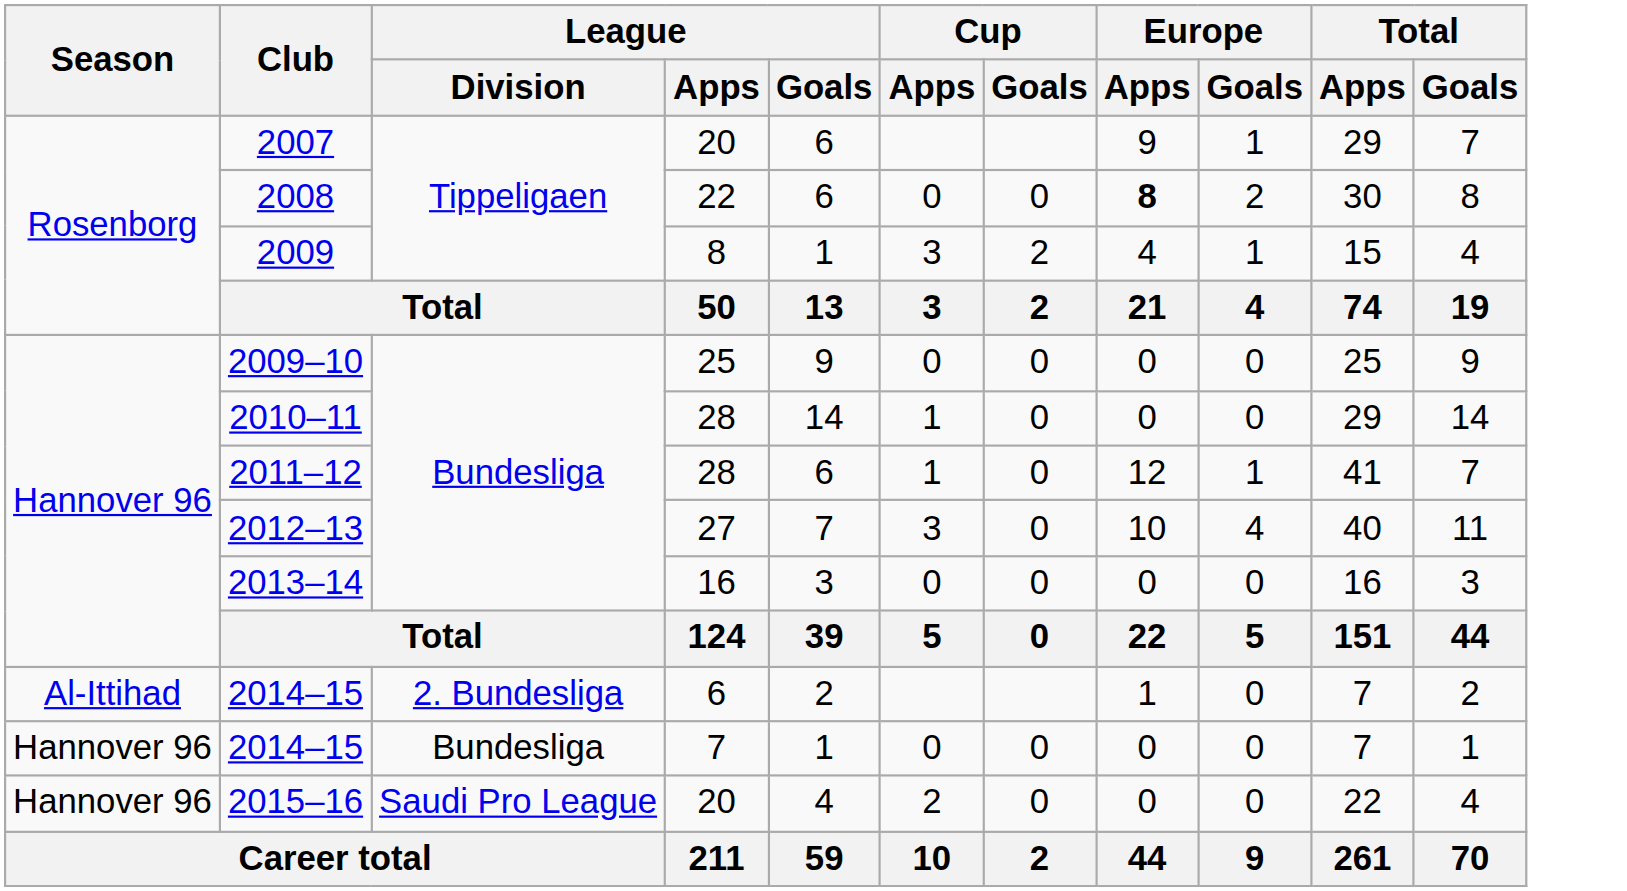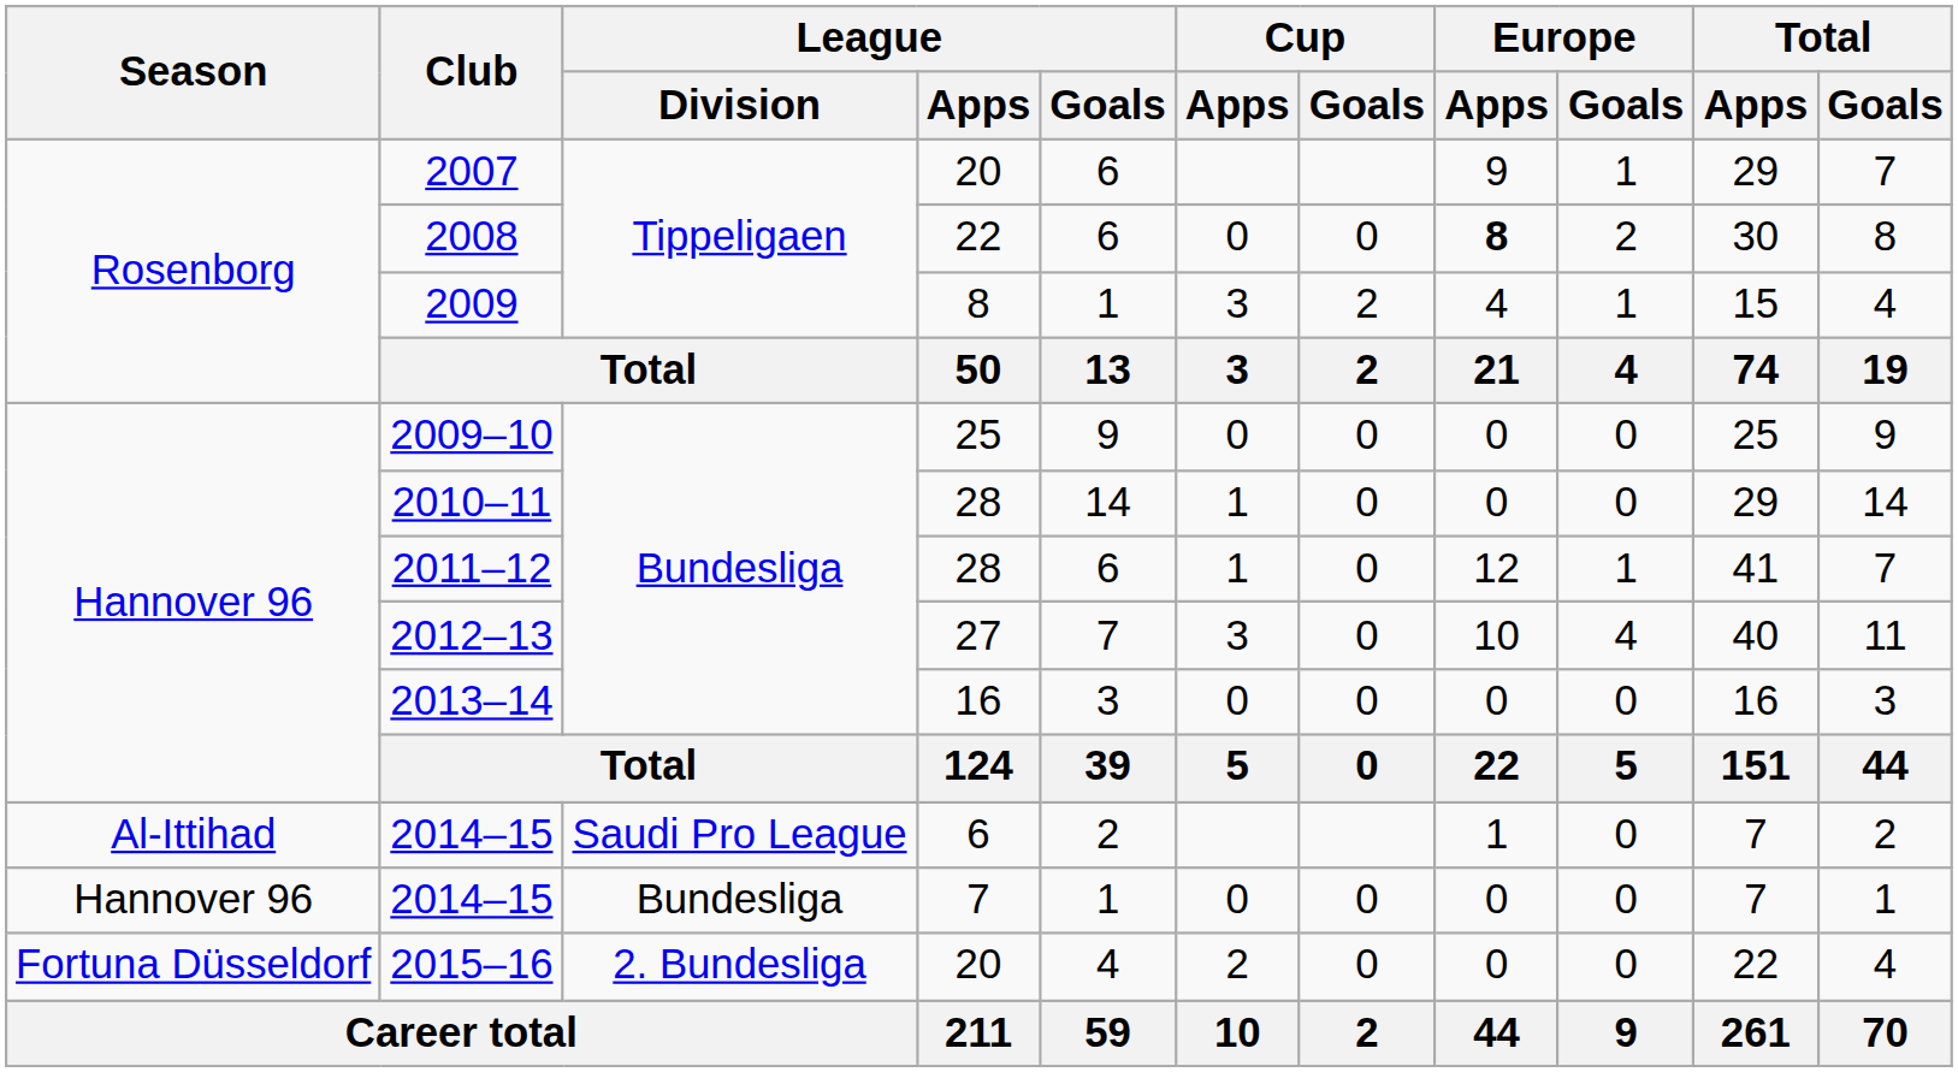2014–15 / 6 | League / Division: 2. Bundesliga -> Saudi Pro League
2015–16 | Season: Hannover 96 -> Fortuna Düsseldorf
2015–16 | League / Division: Saudi Pro League -> 2. Bundesliga
